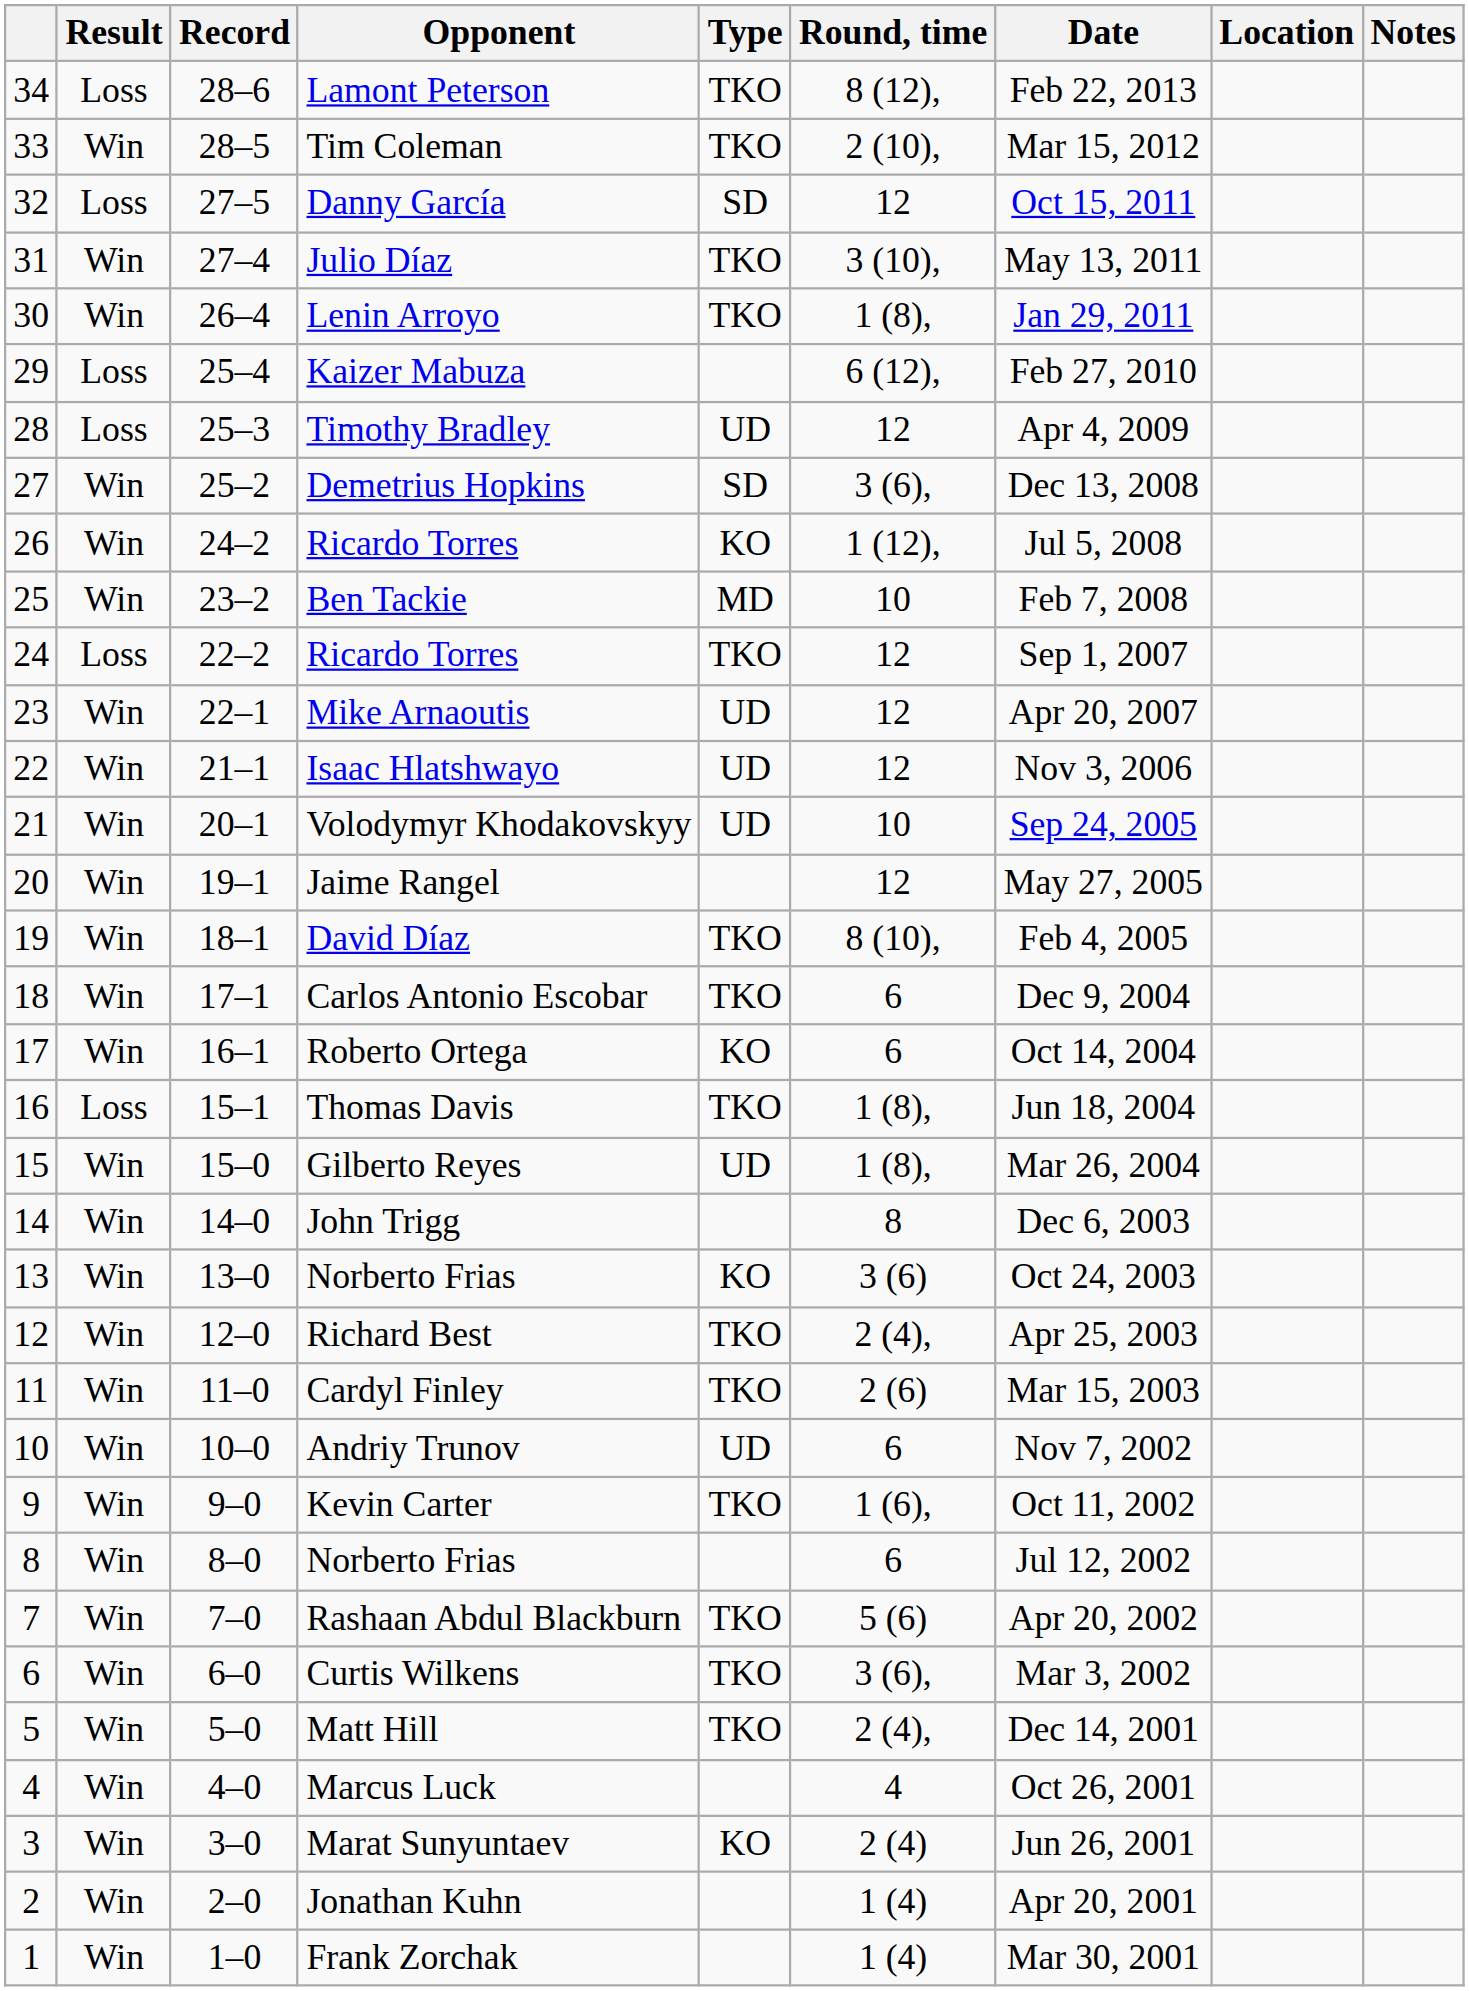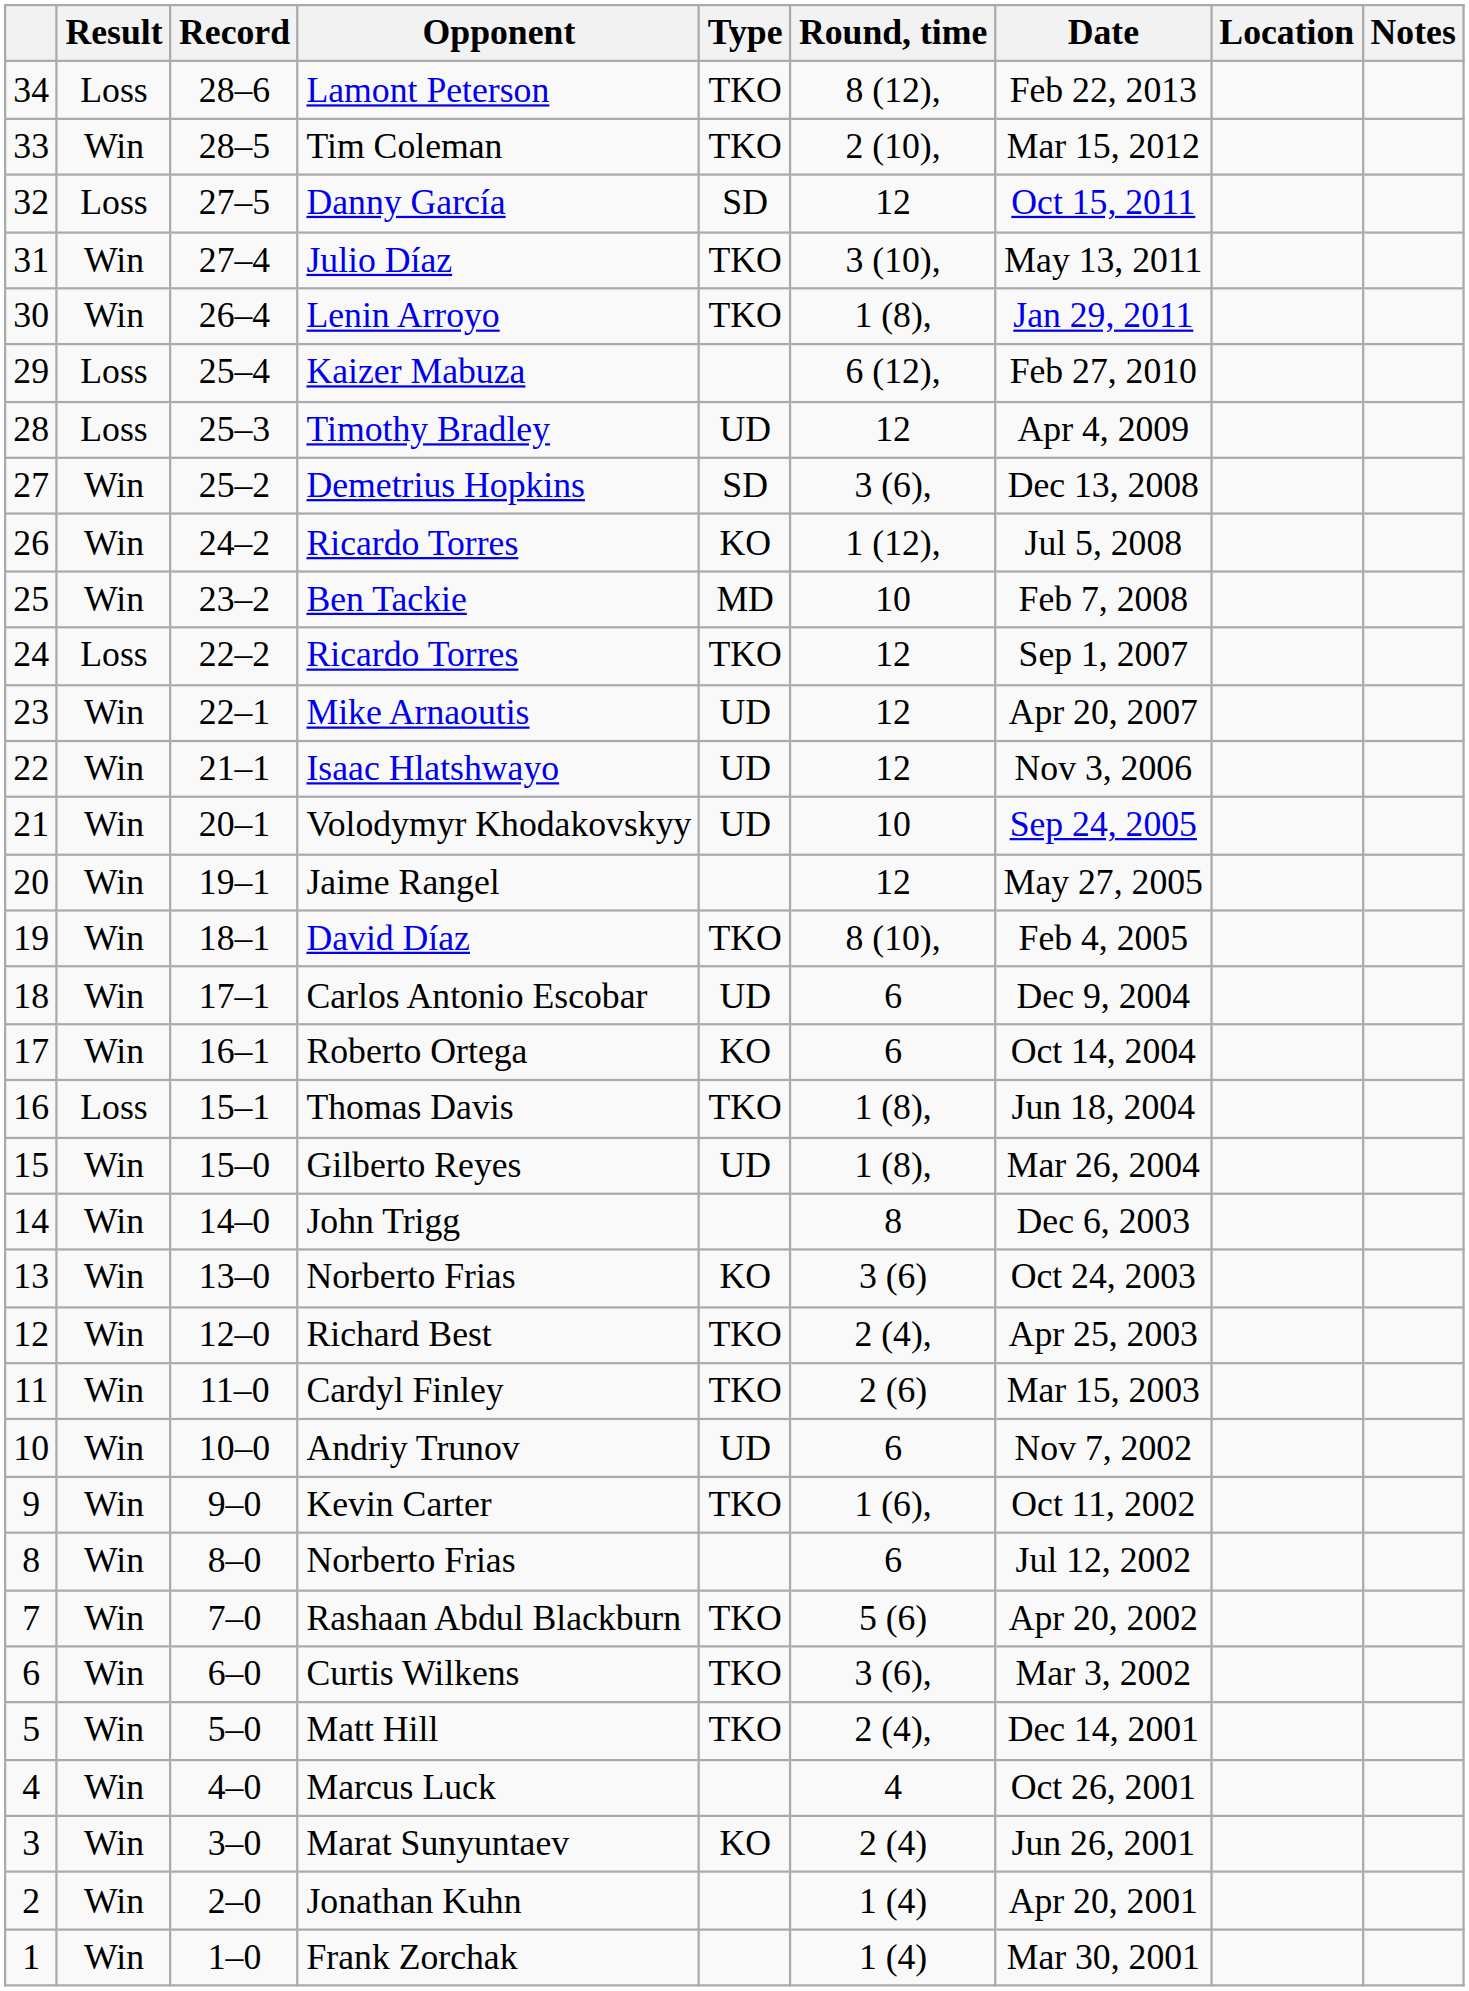Carlos Antonio Escobar | Type: TKO -> UD
